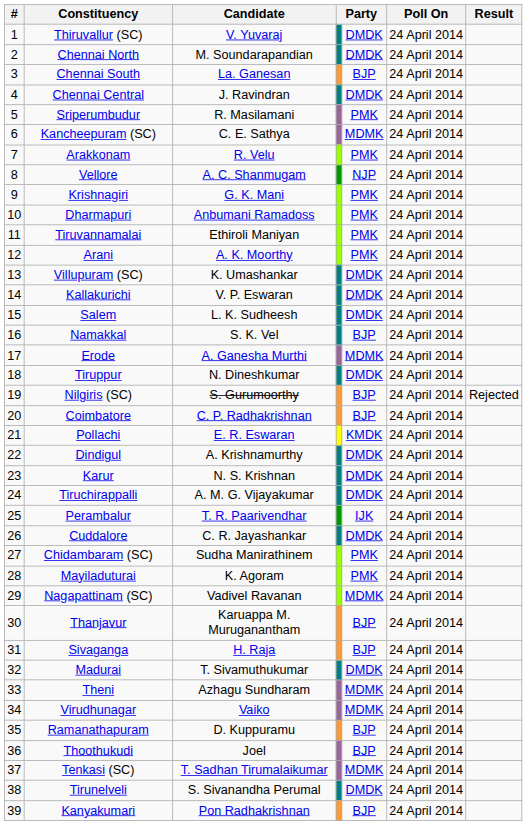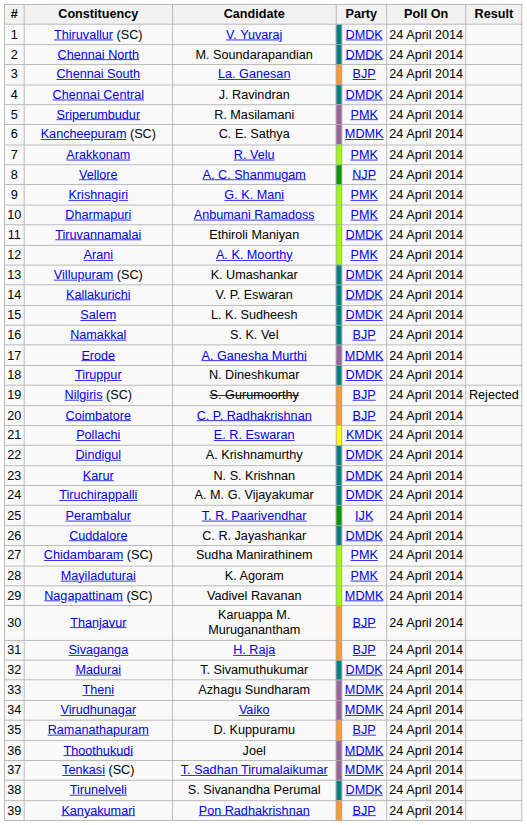Tiruvannamalai | column 5: PMK -> DMDK
Thoothukudi | column 5: BJP -> MDMK
